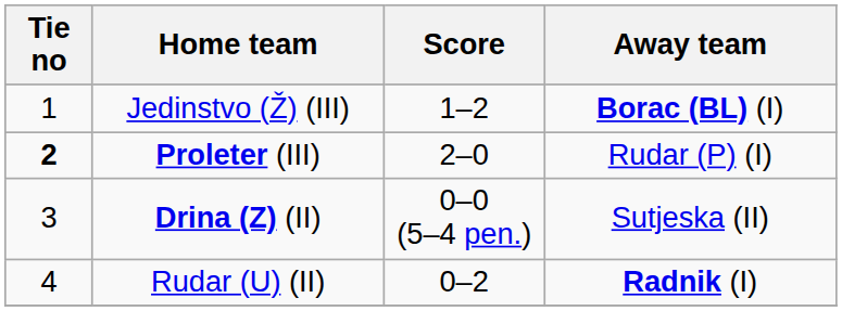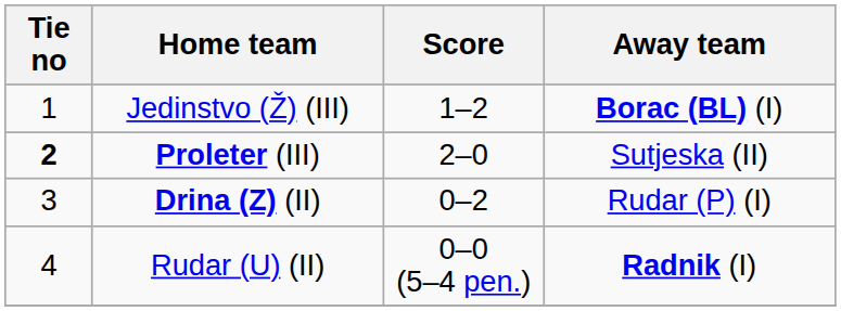Proleter (III) | Away team: Rudar (P) (I) -> Sutjeska (II)
Drina (Z) (II) | Score: 0–0 (5–4 pen.) -> 0–2
Drina (Z) (II) | Away team: Sutjeska (II) -> Rudar (P) (I)
Rudar (U) (II) | Score: 0–2 -> 0–0 (5–4 pen.)
